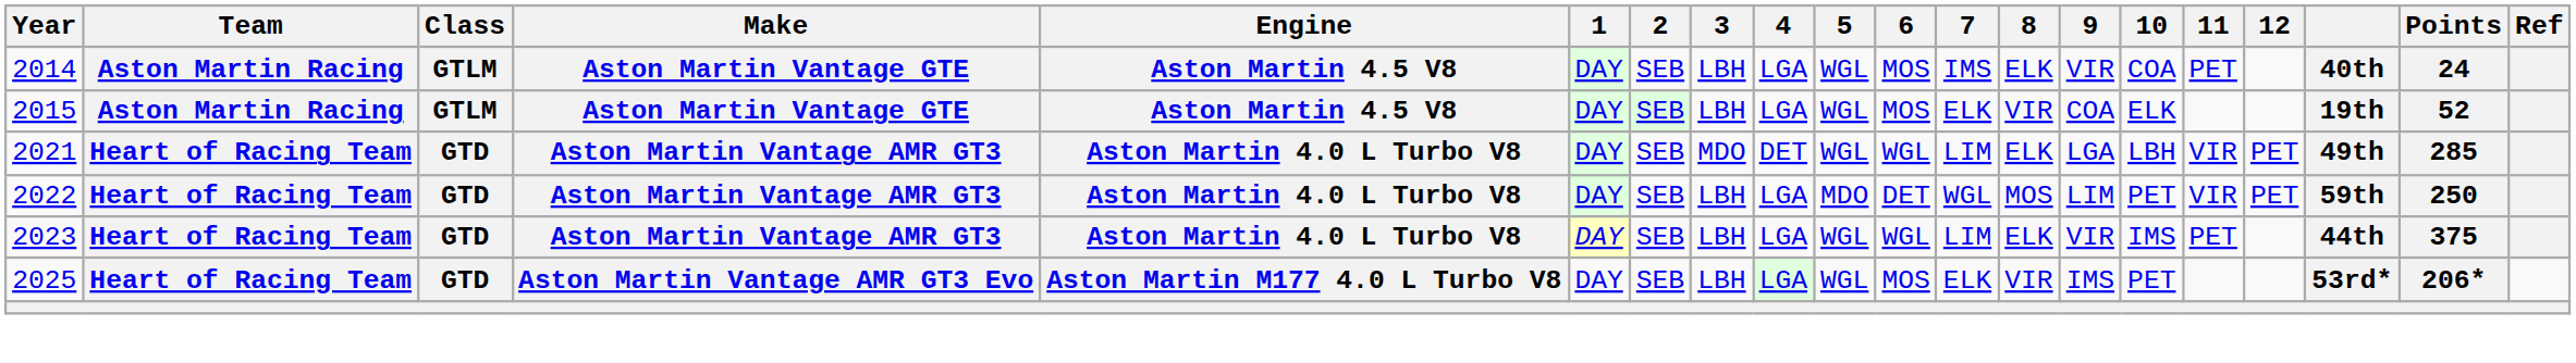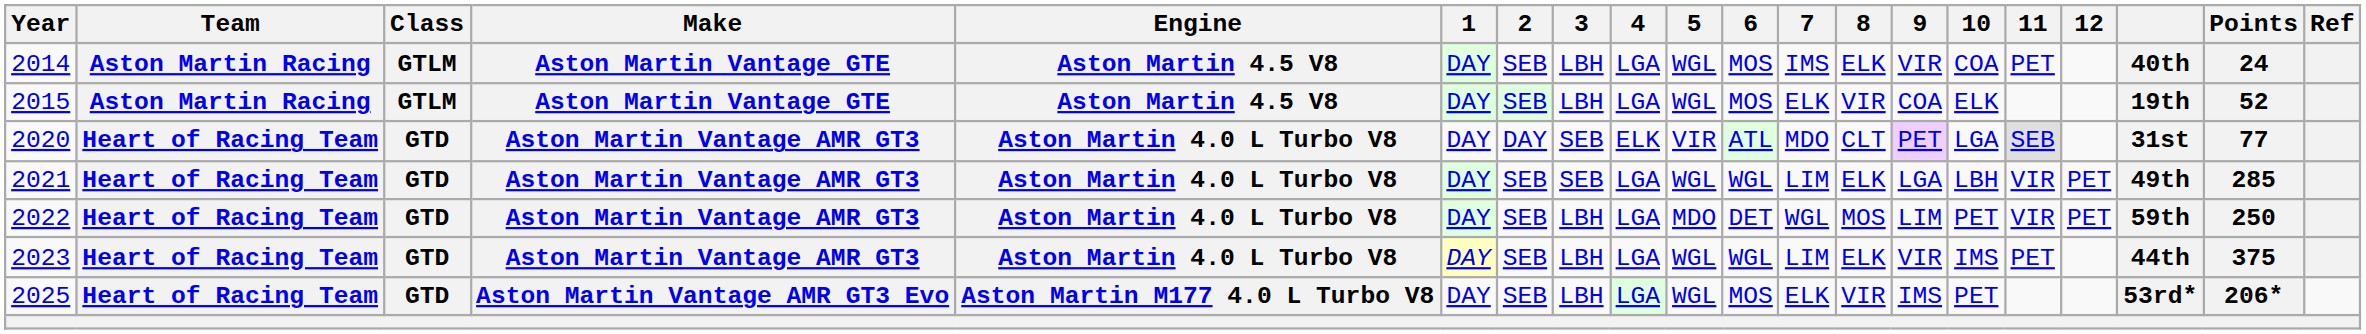+ row: 2020 | Heart of Racing Team | GTD | Aston Martin Vantage AMR GT3 | Aston Martin 4.0 L Turbo V8 | DAY | DAY | SEB | ELK | VIR | ATL | MDO | CLT | PET | LGA | SEB | 31st | 77
2021 | 3: MDO -> SEB
2021 | 4: DET -> LGA
